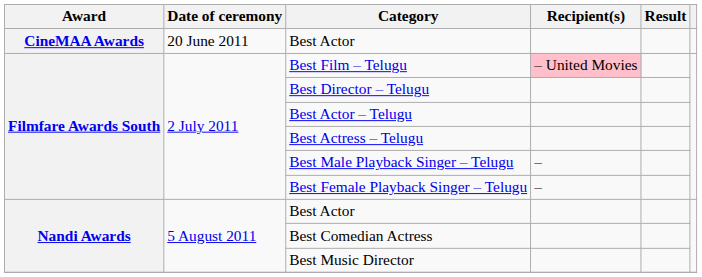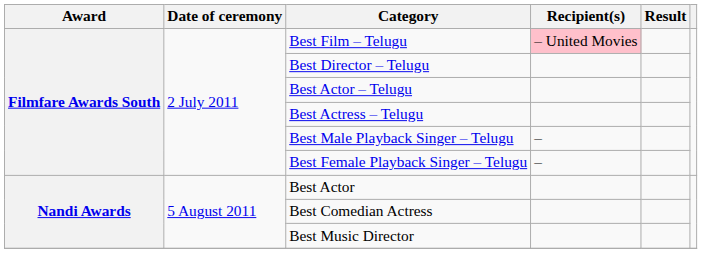- row: CineMAA Awards | 20 June 2011 | Best Actor
